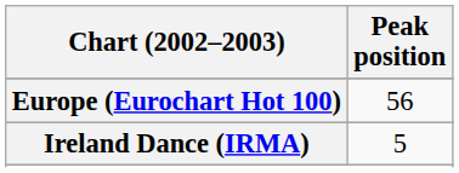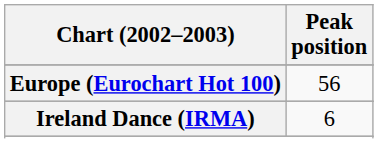Ireland Dance (IRMA) | Peak position: 5 -> 6
